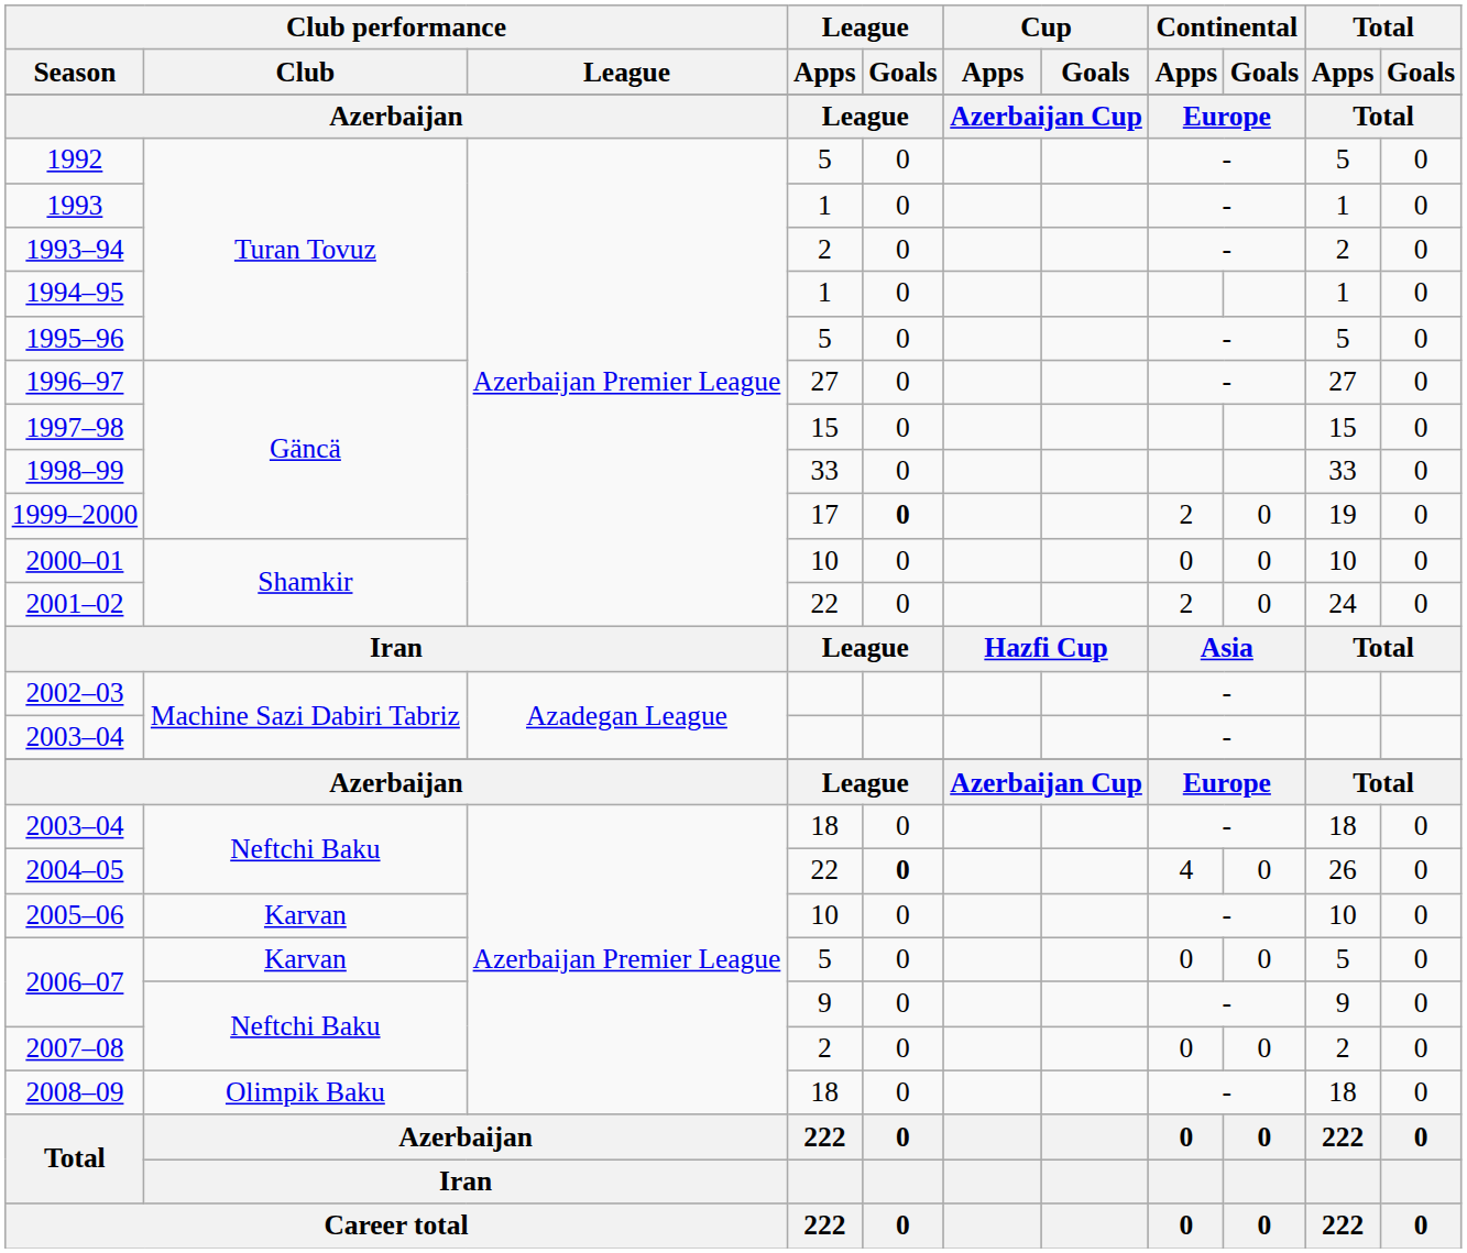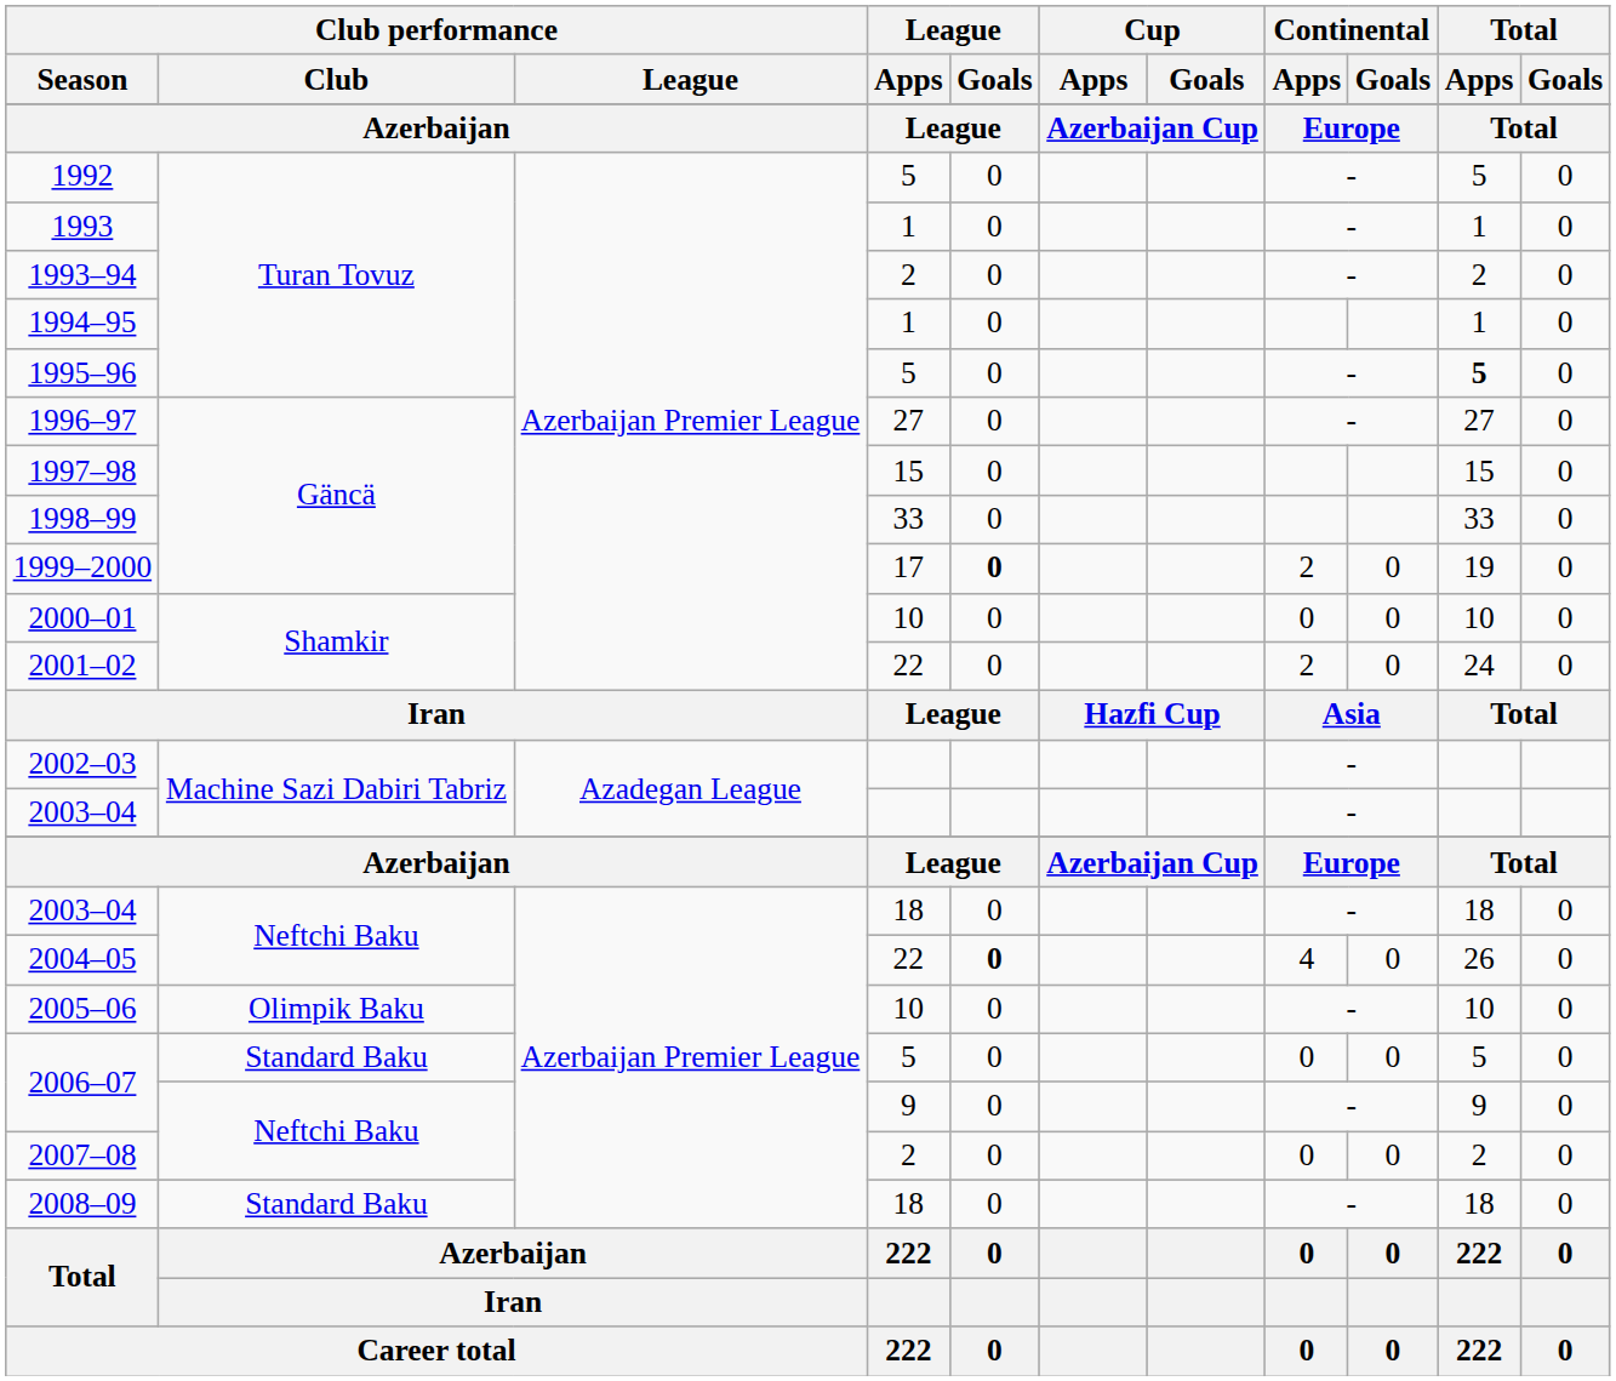1995–96 | Total / Apps: normal -> bold
2005–06 | Club performance / Club: Karvan -> Olimpik Baku
2006–07 / 5 | Club performance / Club: Karvan -> Standard Baku
2008–09 | Club performance / Club: Olimpik Baku -> Standard Baku
